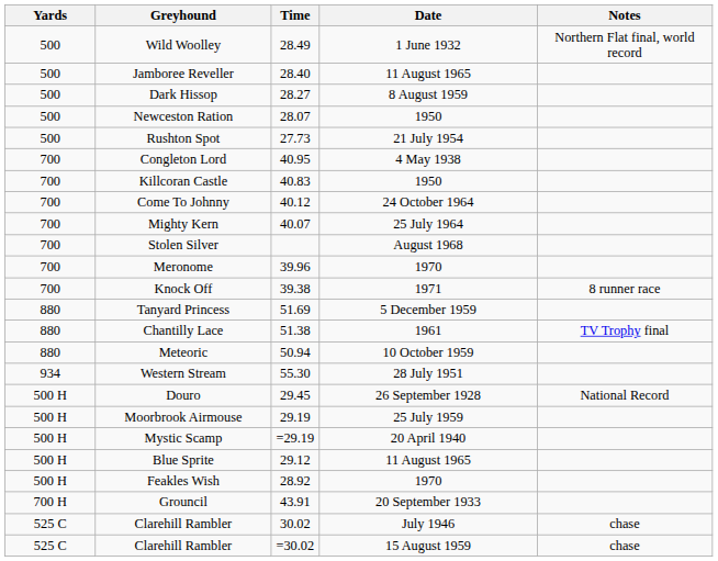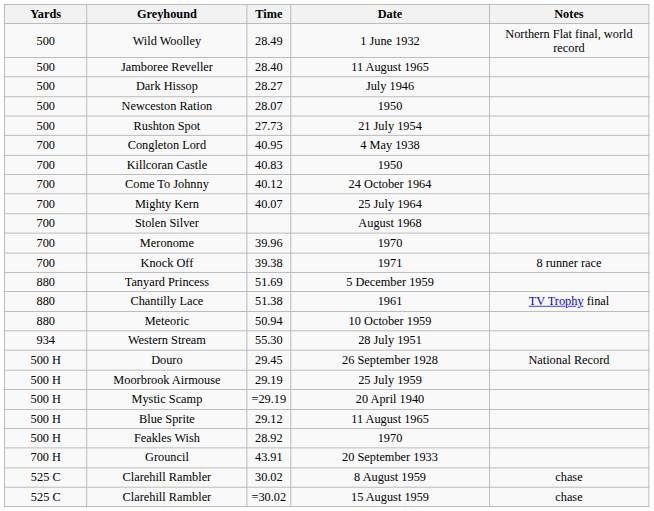Dark Hissop | Date: 8 August 1959 -> July 1946
Clarehill Rambler / 30.02 | Date: July 1946 -> 8 August 1959
